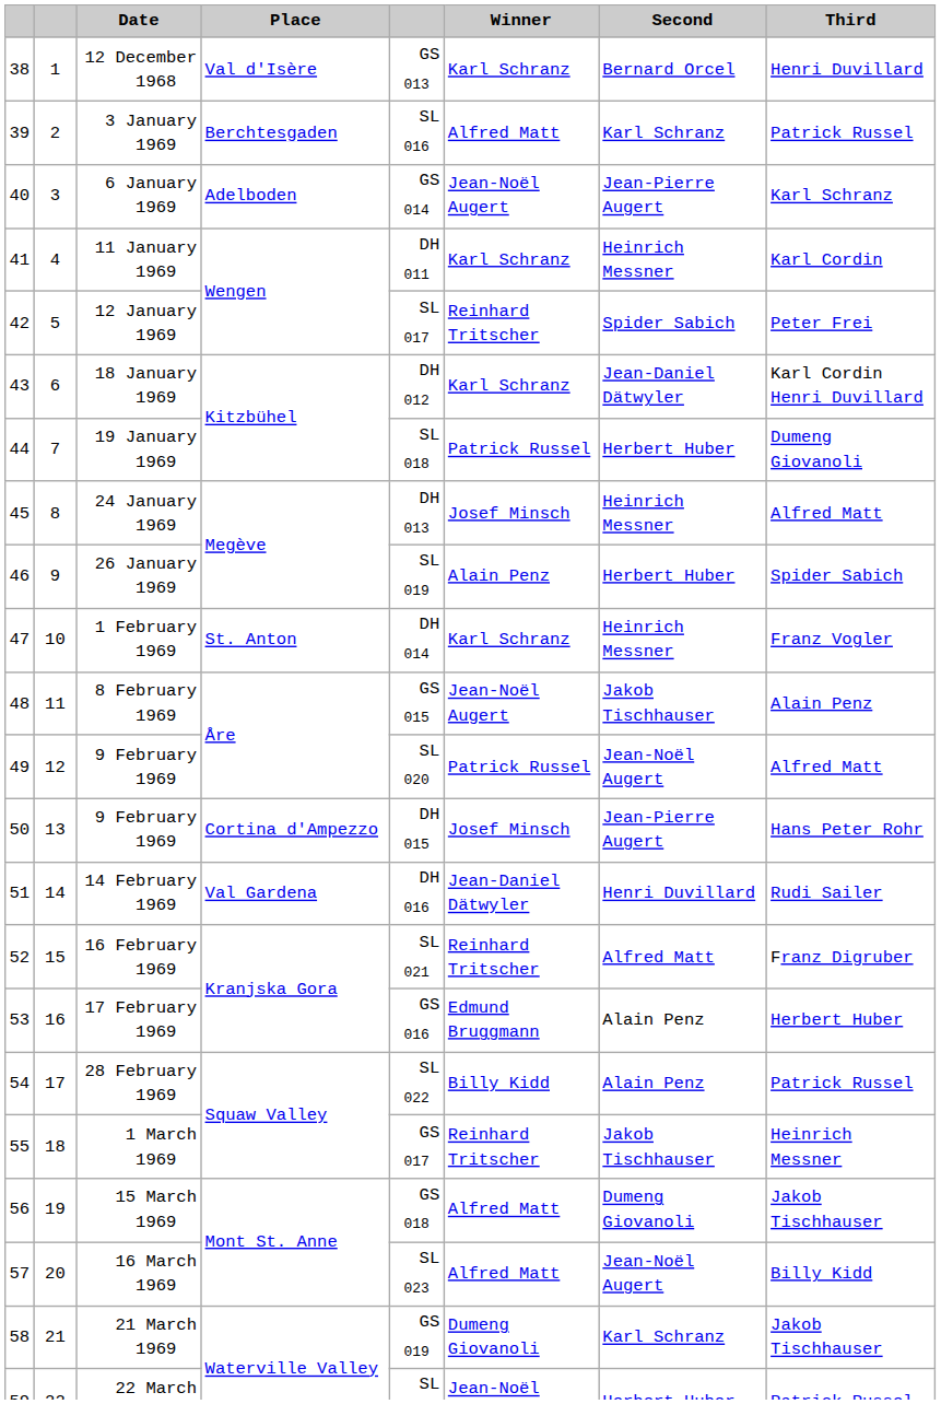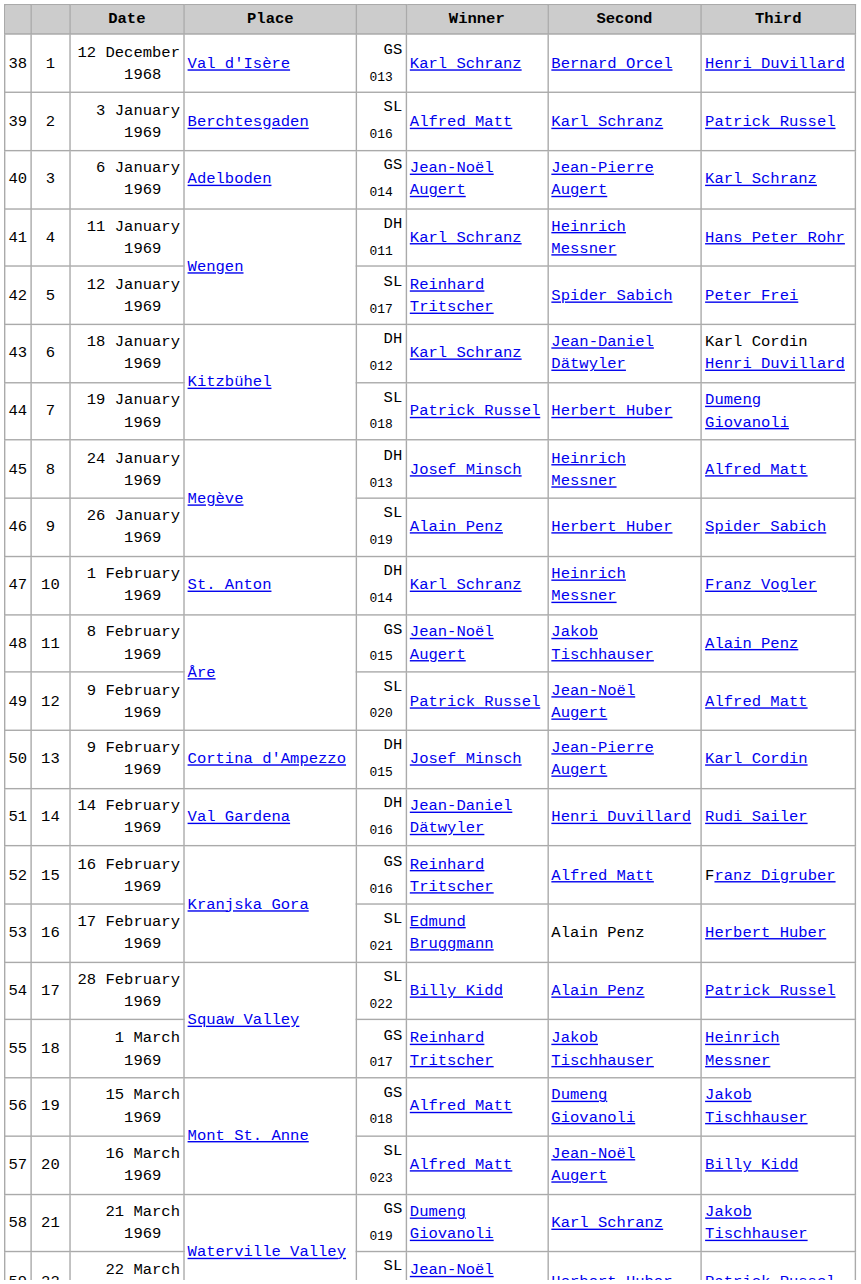11 January 1969 | Third: Karl Cordin -> Hans Peter Rohr
50 / 9 February 1969 | Third: Hans Peter Rohr -> Karl Cordin
16 February 1969 | column 5: SL 021 -> GS 016
17 February 1969 | column 5: GS 016 -> SL 021
